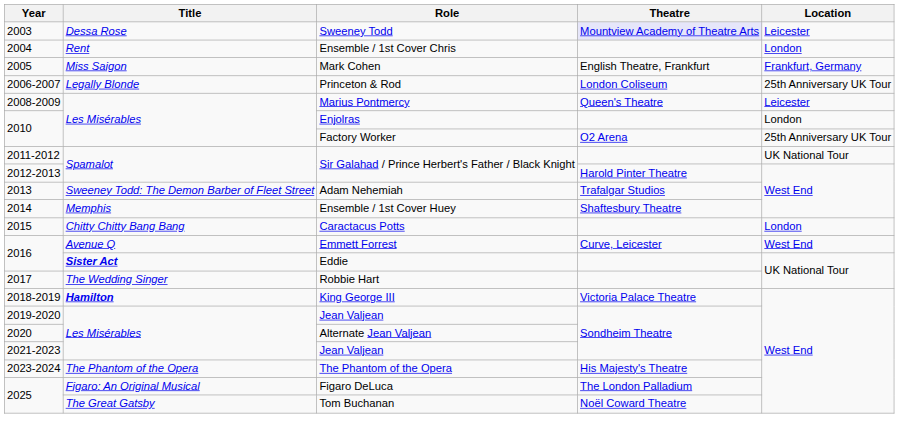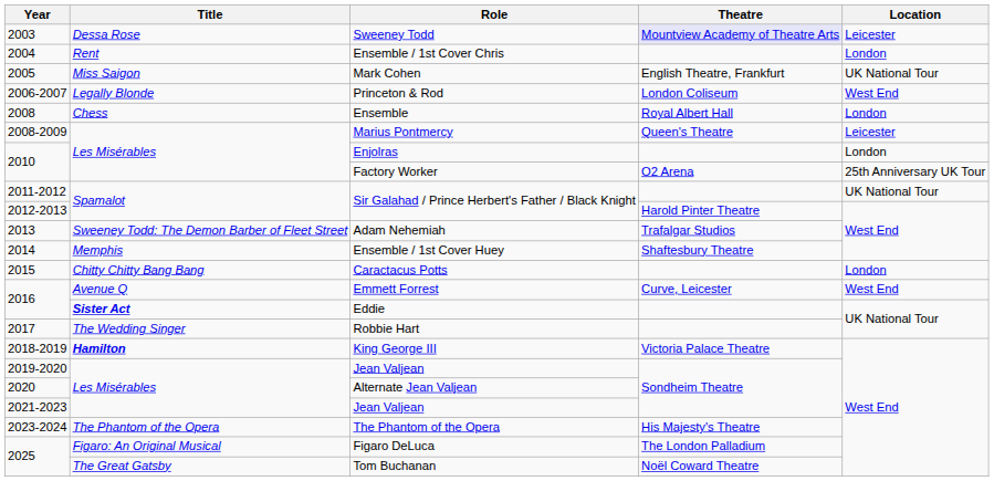Mark Cohen | Location: Frankfurt, Germany -> UK National Tour
Princeton & Rod | Location: 25th Anniversary UK Tour -> West End
+ row: 2008 | Chess | Ensemble | Royal Albert Hall | London
